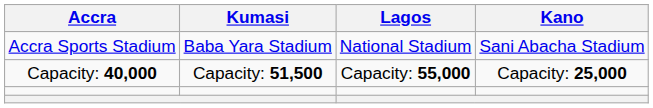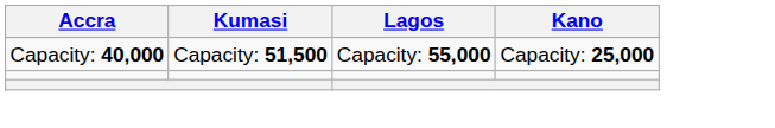- row: Accra Sports Stadium | Baba Yara Stadium | National Stadium | Sani Abacha Stadium
